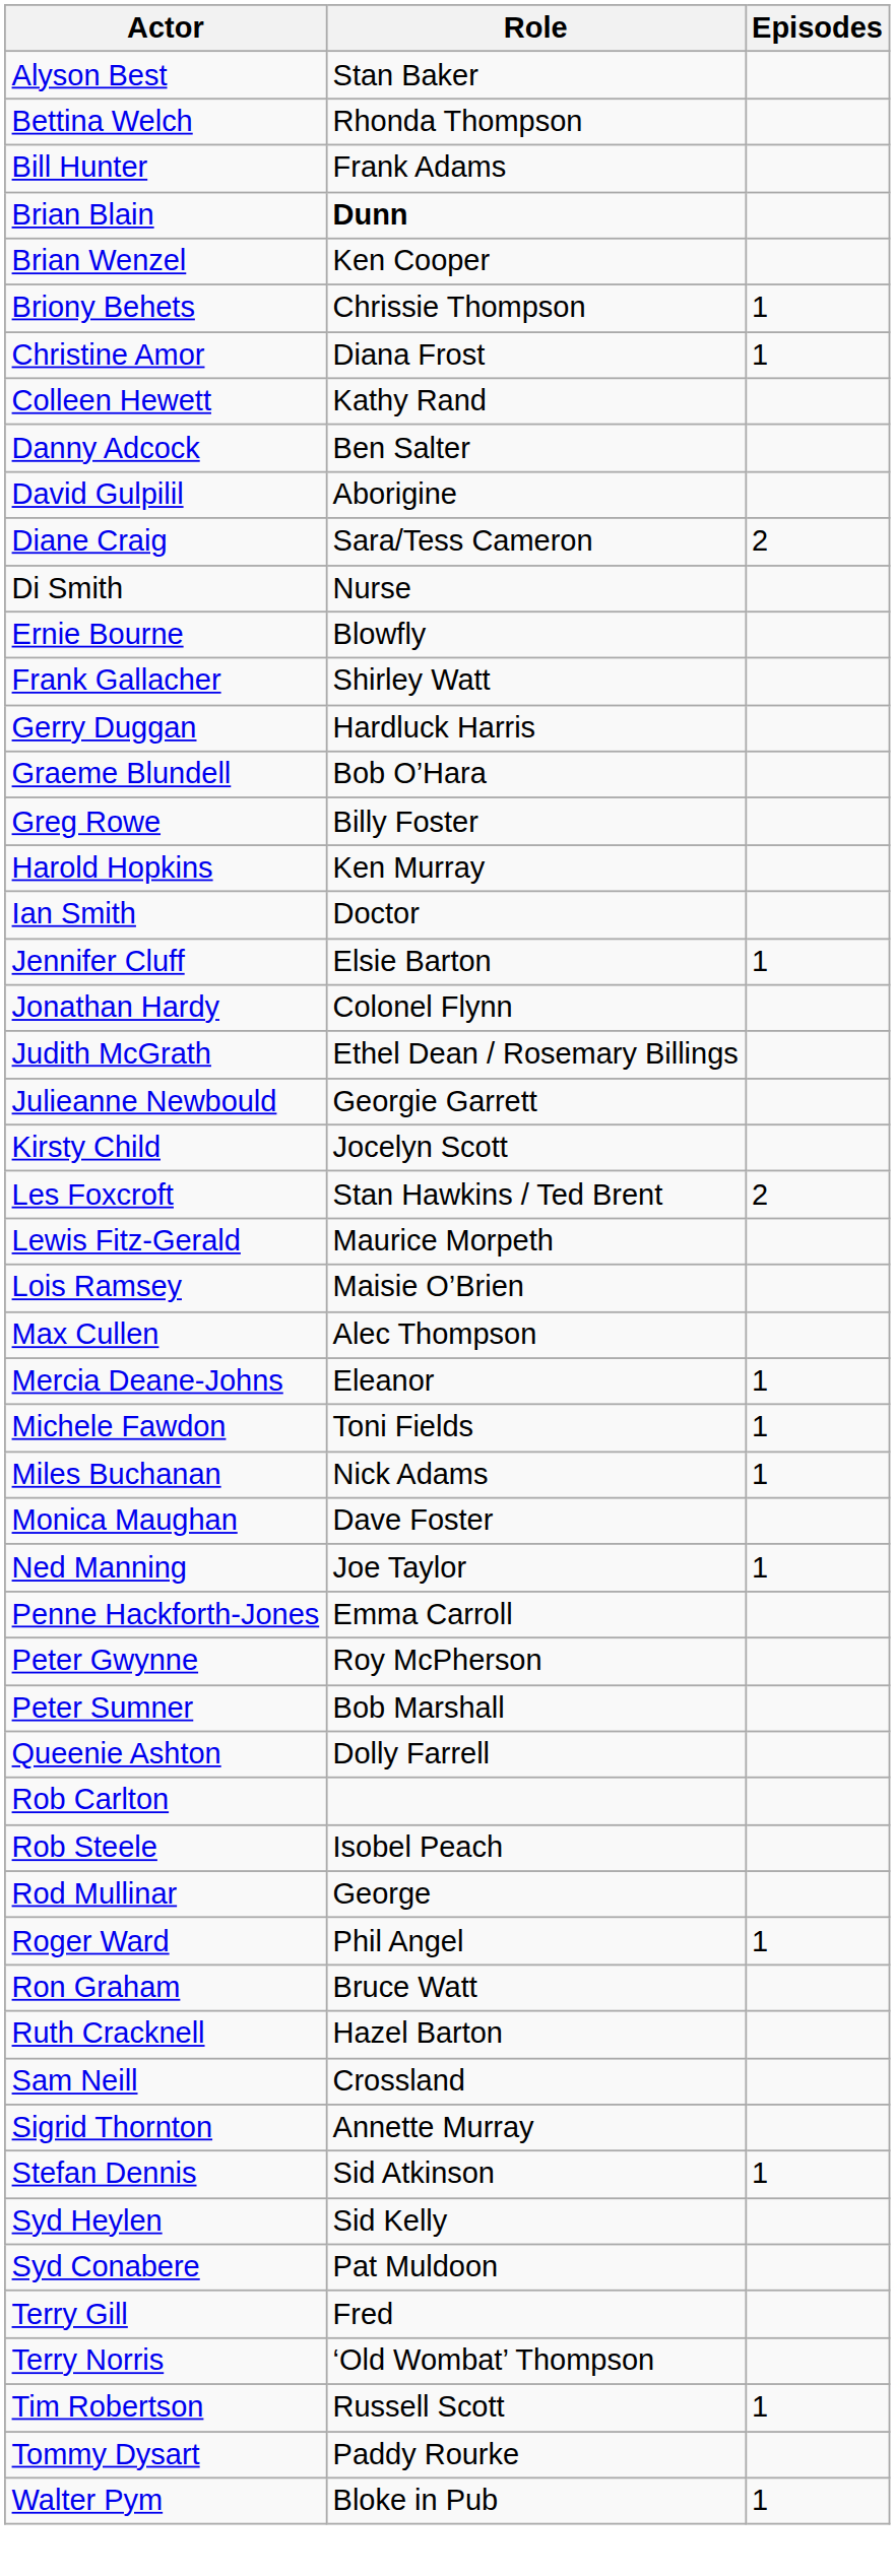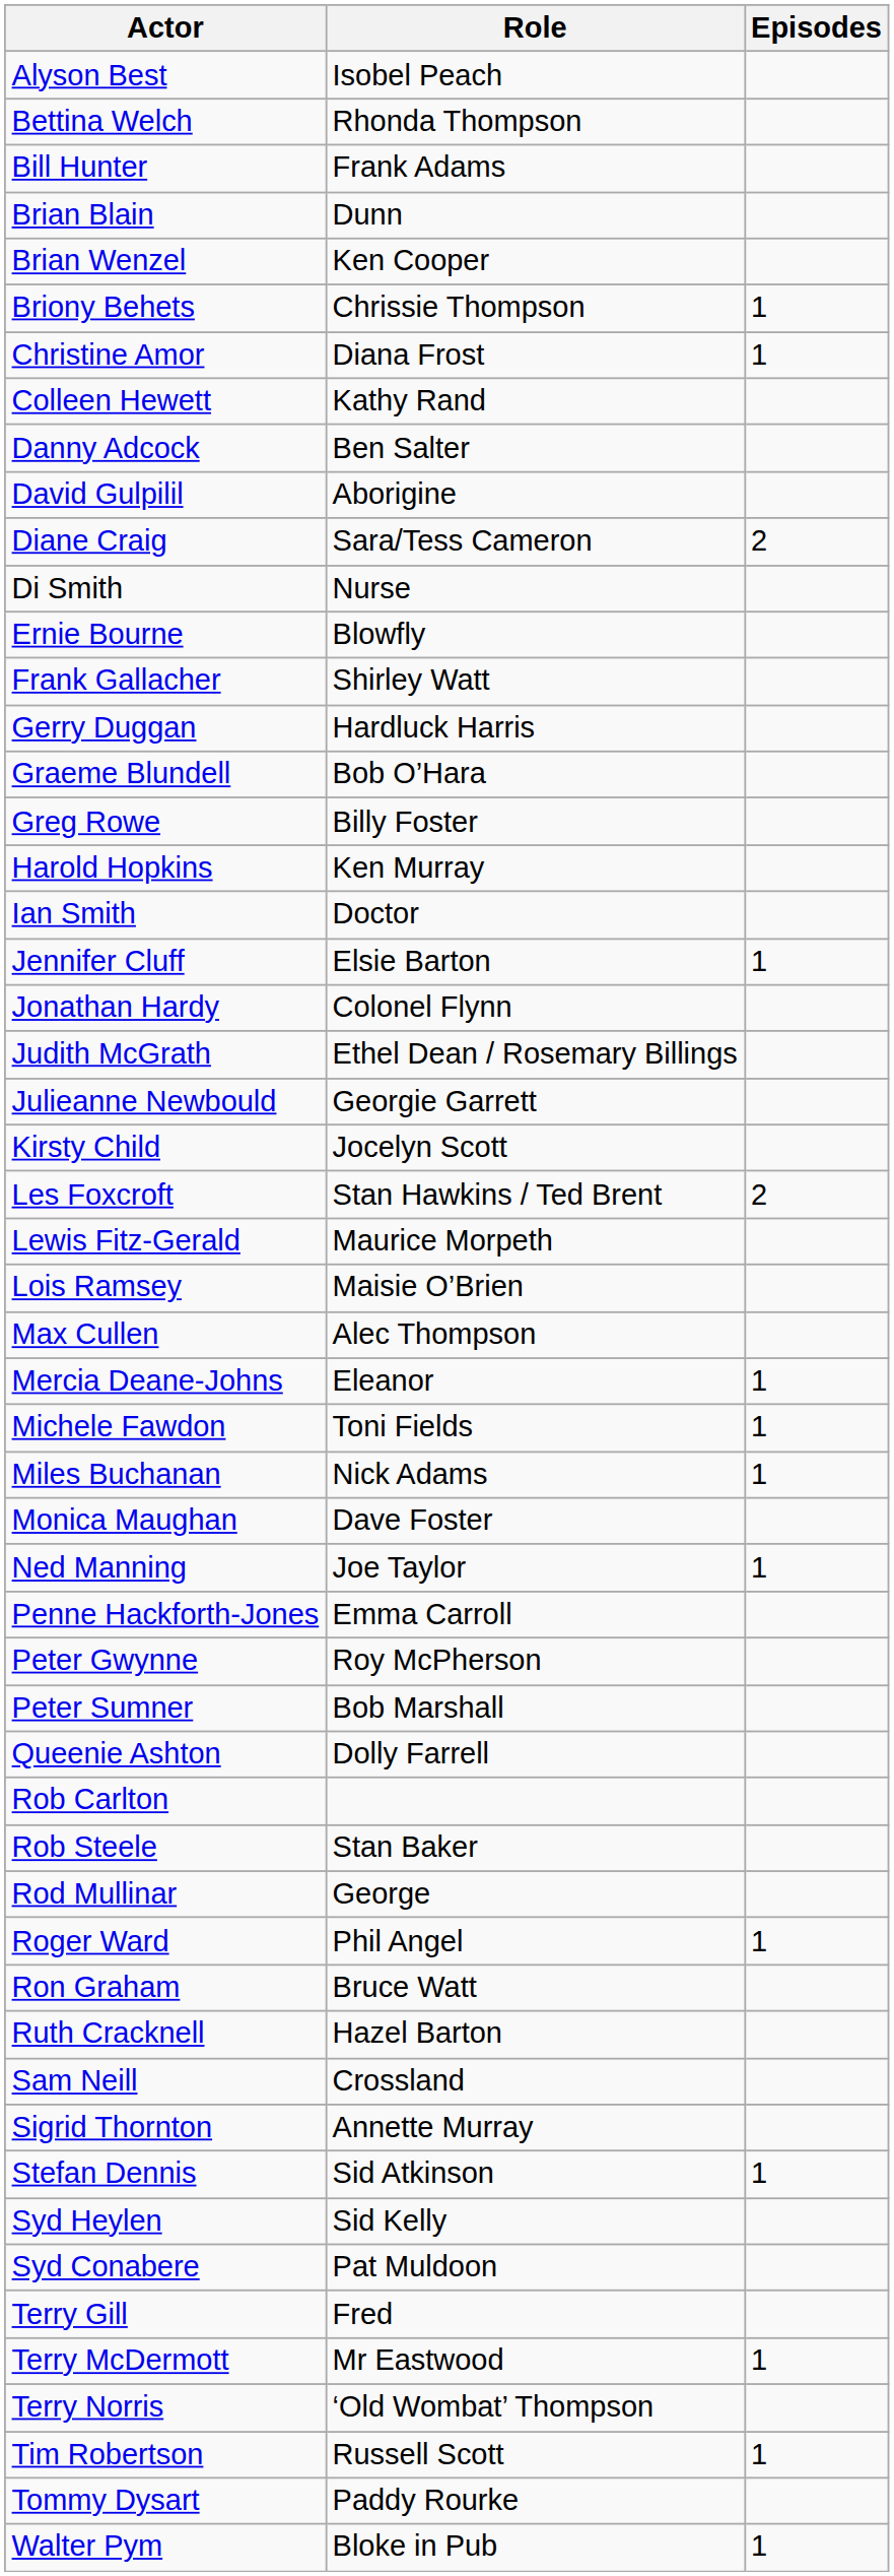Alyson Best | Role: Stan Baker -> Isobel Peach
Brian Blain | Role: bold -> normal
Rob Steele | Role: Isobel Peach -> Stan Baker
+ row: Terry McDermott | Mr Eastwood | 1
